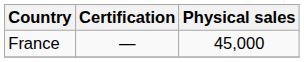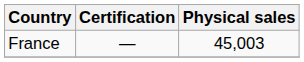France | Physical sales: 45,000 -> 45,003
